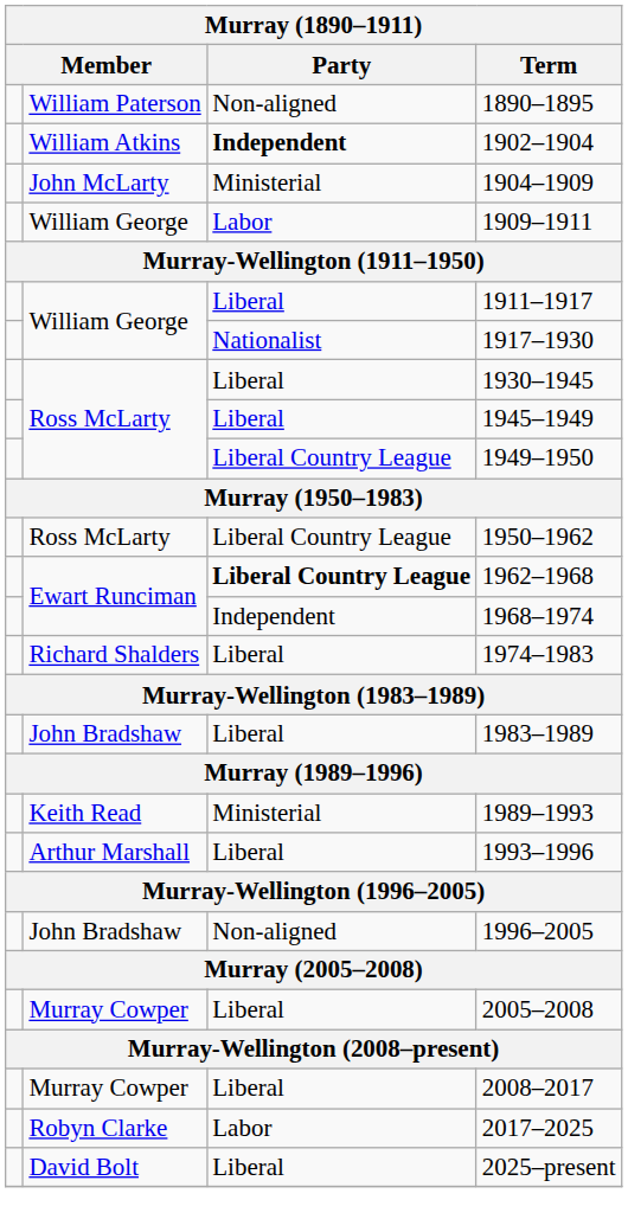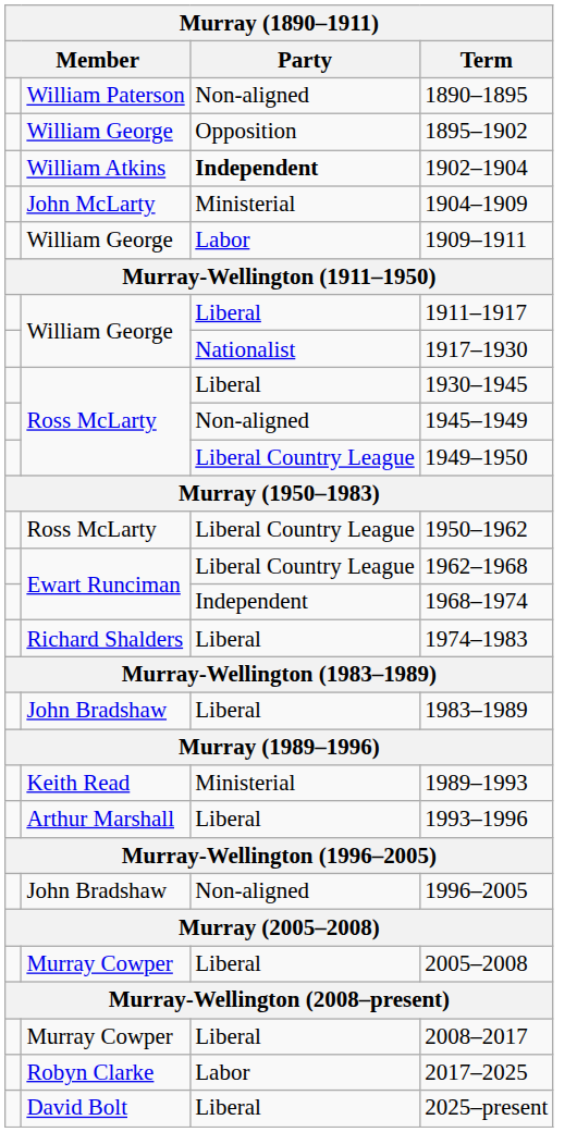+ row: William George | Opposition | 1895–1902
1945–1949 | Party: Liberal -> Non-aligned
1962–1968 | Party: bold -> normal
